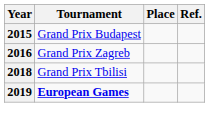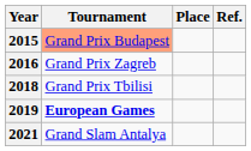2015 | Tournament: no background -> lightsalmon background
+ row: 2021 | Grand Slam Antalya
